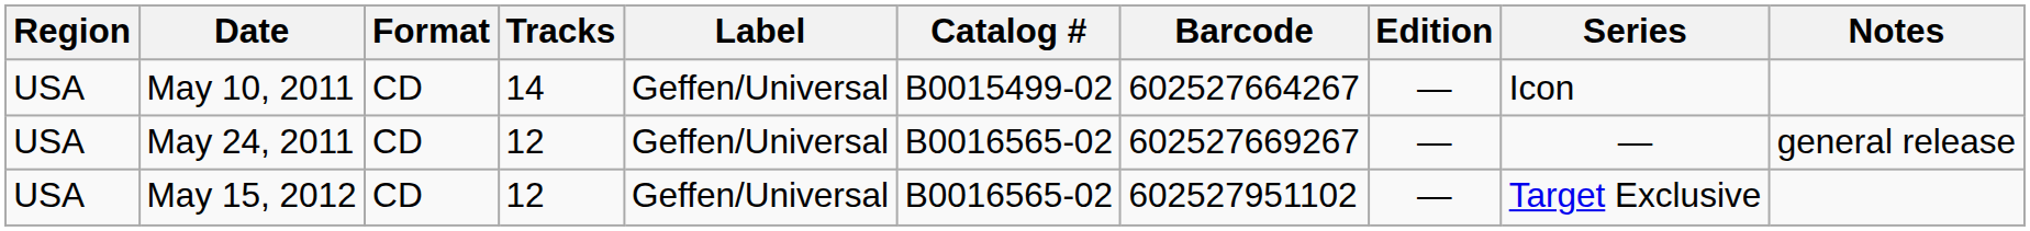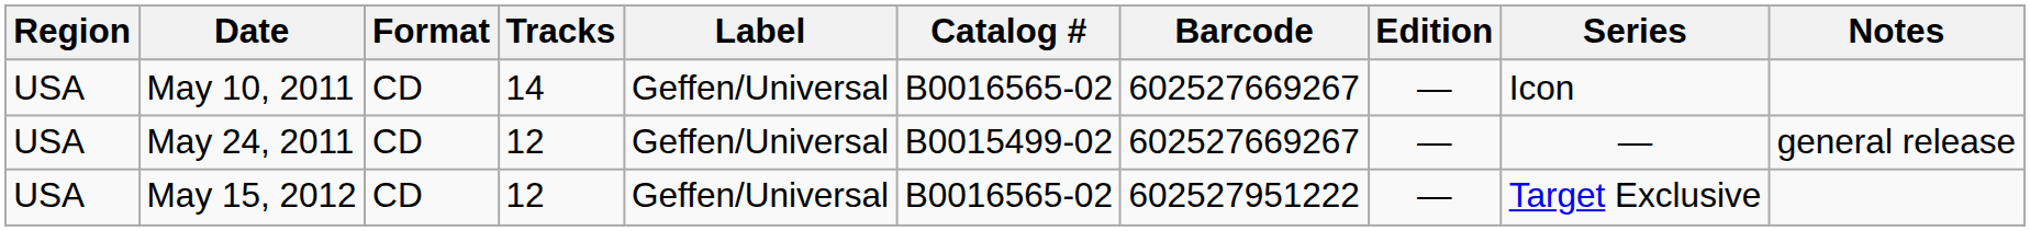May 10, 2011 | Catalog #: B0015499-02 -> B0016565-02
May 10, 2011 | Barcode: 602527664267 -> 602527669267
May 24, 2011 | Catalog #: B0016565-02 -> B0015499-02
May 15, 2012 | Barcode: 602527951102 -> 602527951222
